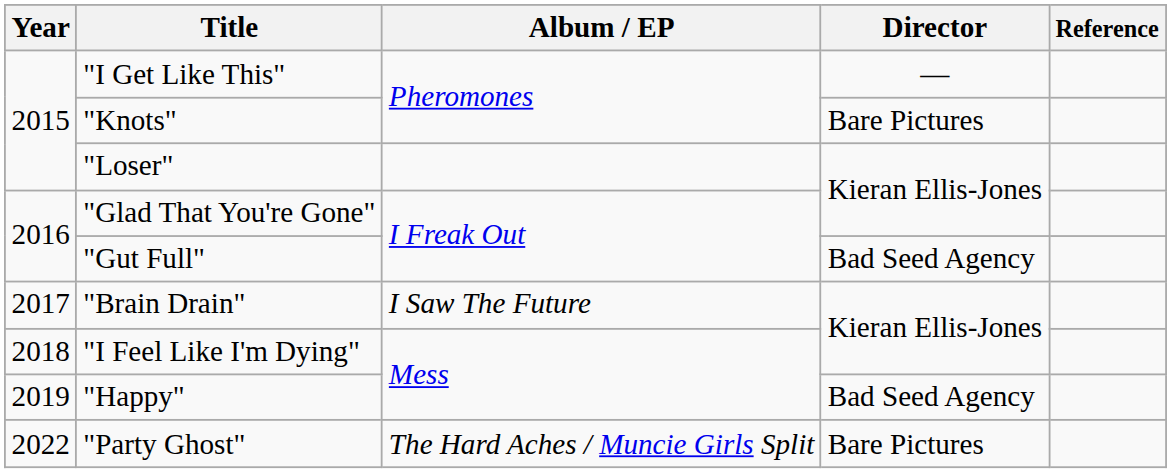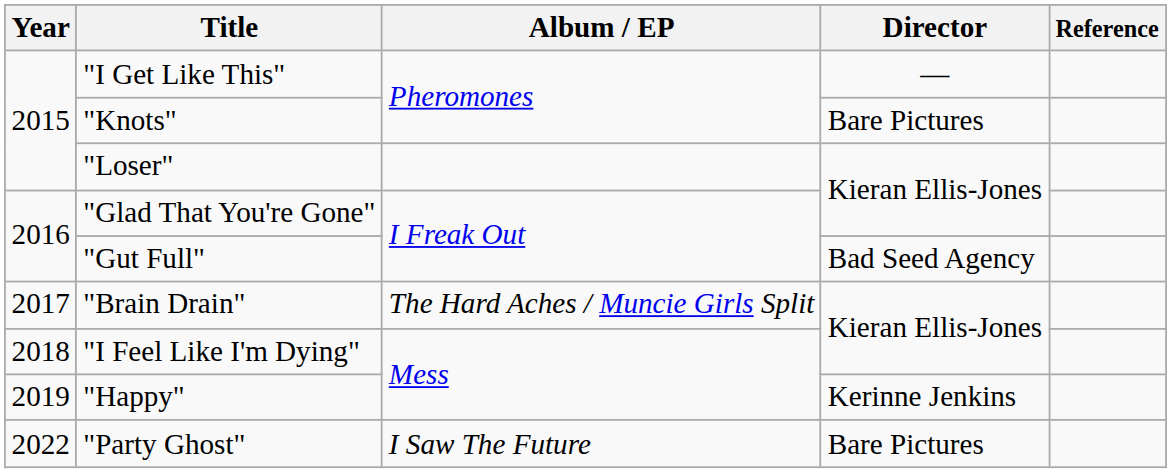"Brain Drain" | Album / EP: I Saw The Future -> The Hard Aches / Muncie Girls Split
"Happy" | Director: Bad Seed Agency -> Kerinne Jenkins
"Party Ghost" | Album / EP: The Hard Aches / Muncie Girls Split -> I Saw The Future
